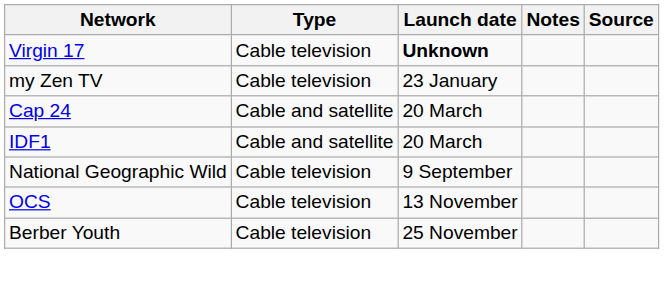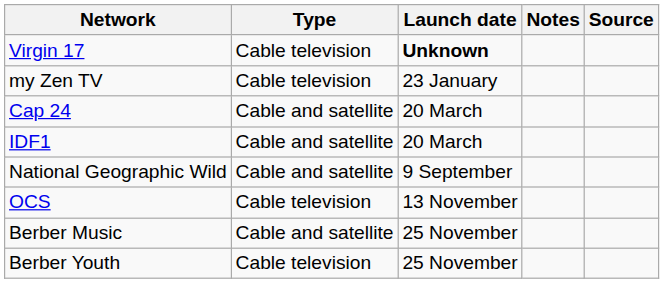National Geographic Wild | Type: Cable television -> Cable and satellite
+ row: Berber Music | Cable and satellite | 25 November
